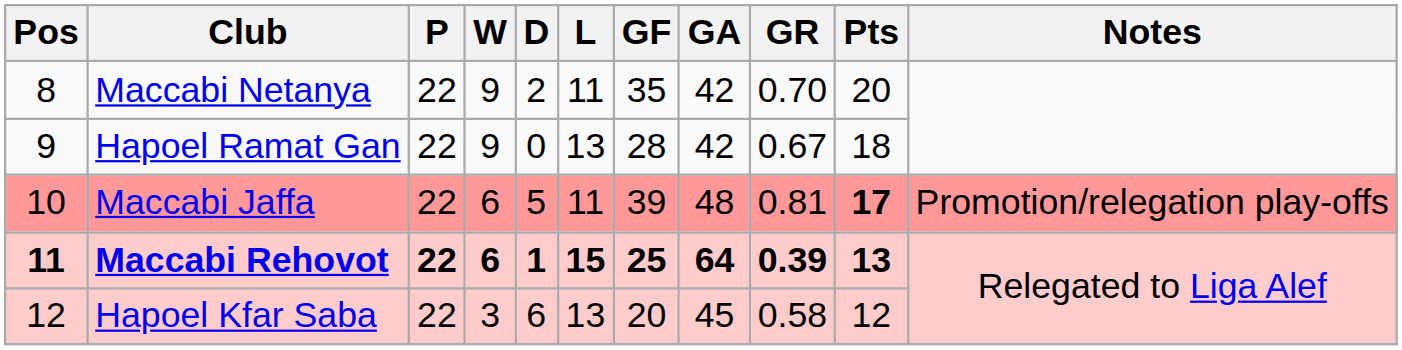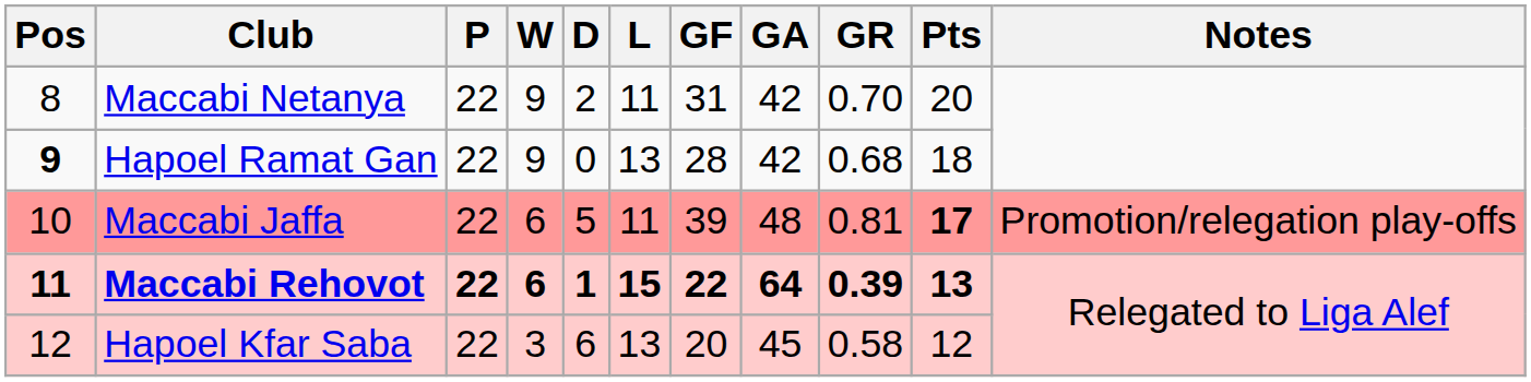Maccabi Netanya | GF: 35 -> 31
Hapoel Ramat Gan | Pos: normal -> bold
Hapoel Ramat Gan | GR: 0.67 -> 0.68
Maccabi Rehovot | GF: 25 -> 22
